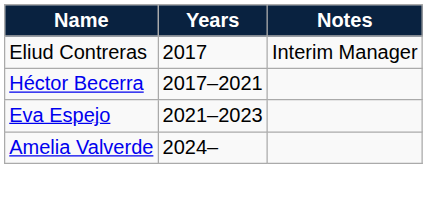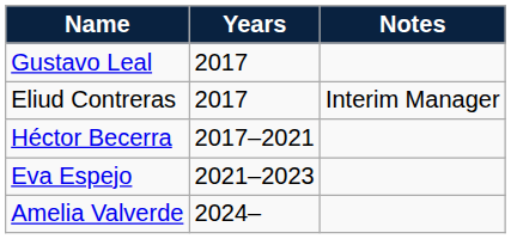+ row: Gustavo Leal | 2017
